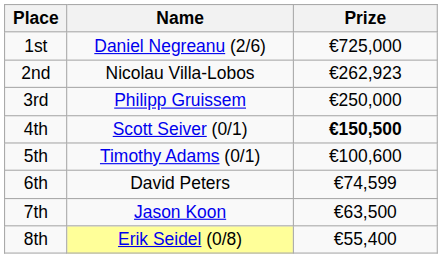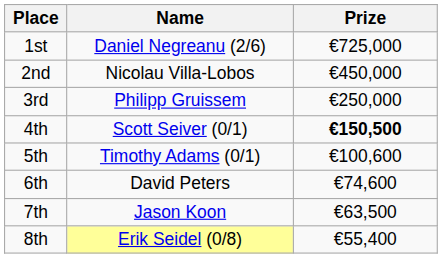2nd | Prize: €262,923 -> €450,000
6th | Prize: €74,599 -> €74,600
